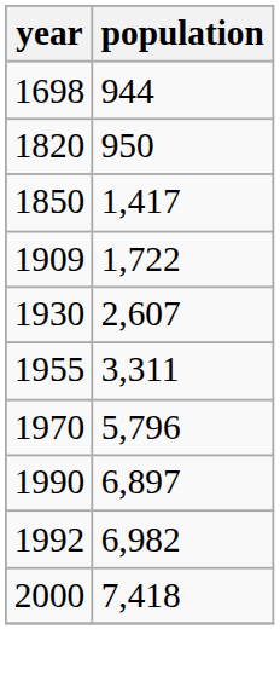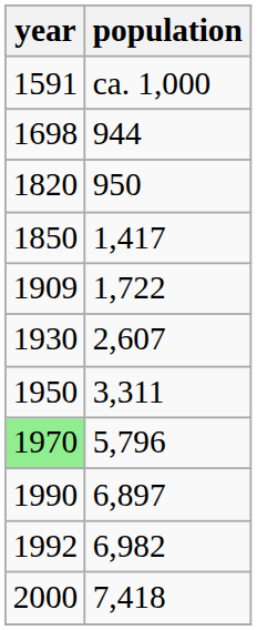+ row: 1591 | ca. 1,000
3,311 | year: 1955 -> 1950
5,796 | year: no background -> lightgreen background
